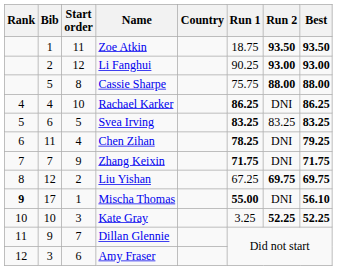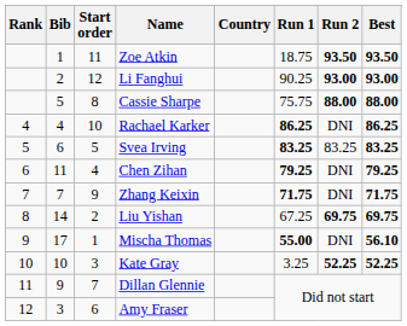Chen Zihan | Run 1: 78.25 -> 79.25
Liu Yishan | Bib: 12 -> 14
Mischa Thomas | Rank: bold -> normal
